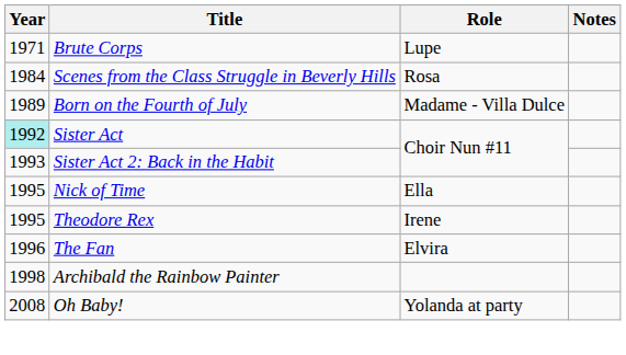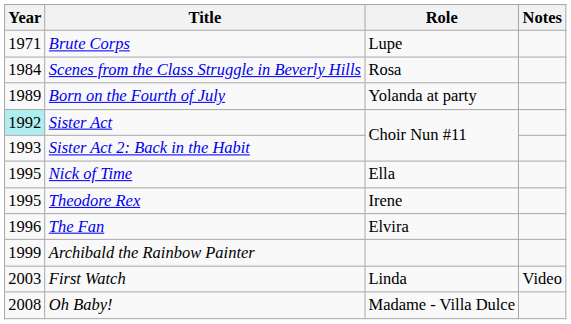Born on the Fourth of July | Role: Madame - Villa Dulce -> Yolanda at party
Archibald the Rainbow Painter | Year: 1998 -> 1999
+ row: 2003 | First Watch | Linda | Video
Oh Baby! | Role: Yolanda at party -> Madame - Villa Dulce
